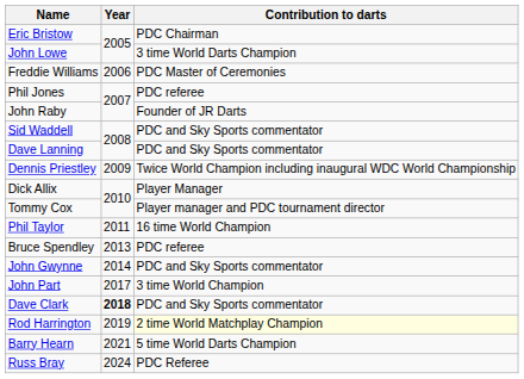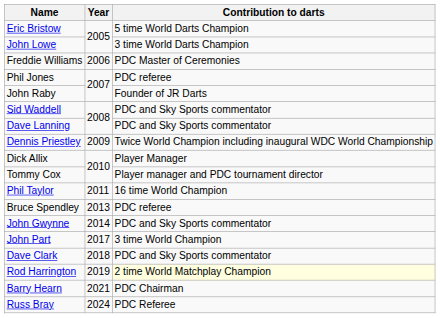Eric Bristow | Contribution to darts: PDC Chairman -> 5 time World Darts Champion
Dave Clark | Year: bold -> normal
Barry Hearn | Contribution to darts: 5 time World Darts Champion -> PDC Chairman
